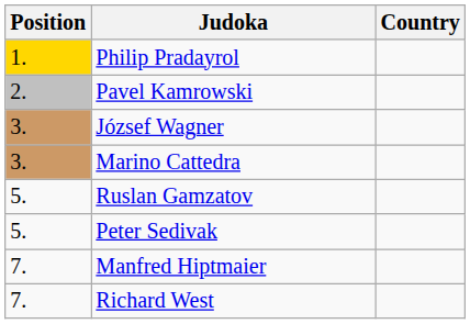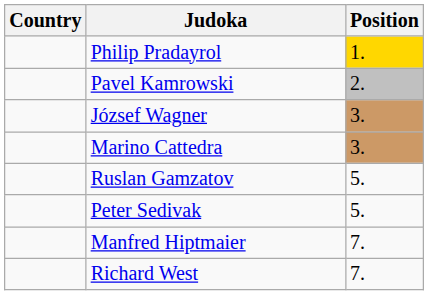columns swapped: Position <-> Country
